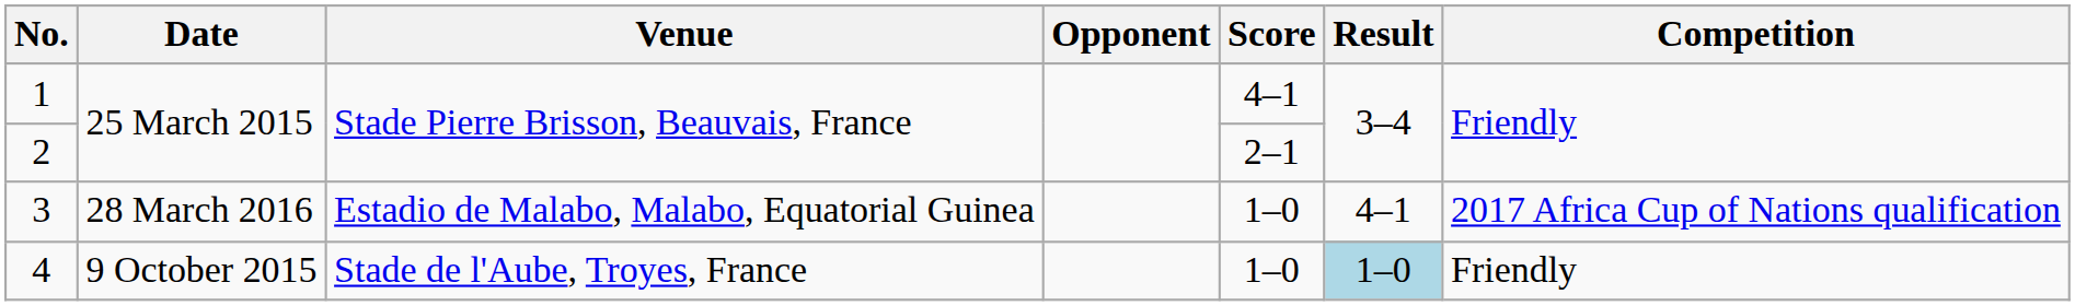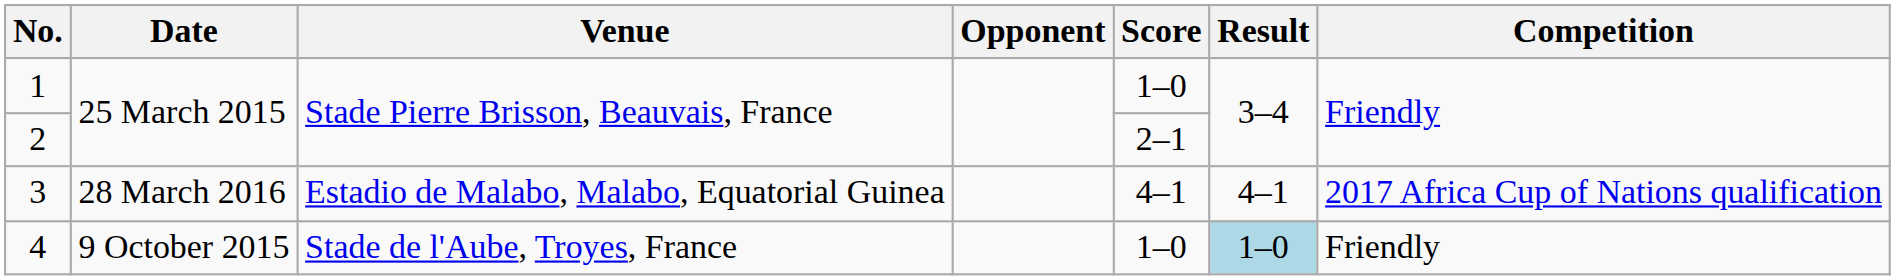1 | Score: 4–1 -> 1–0
3 | Score: 1–0 -> 4–1
